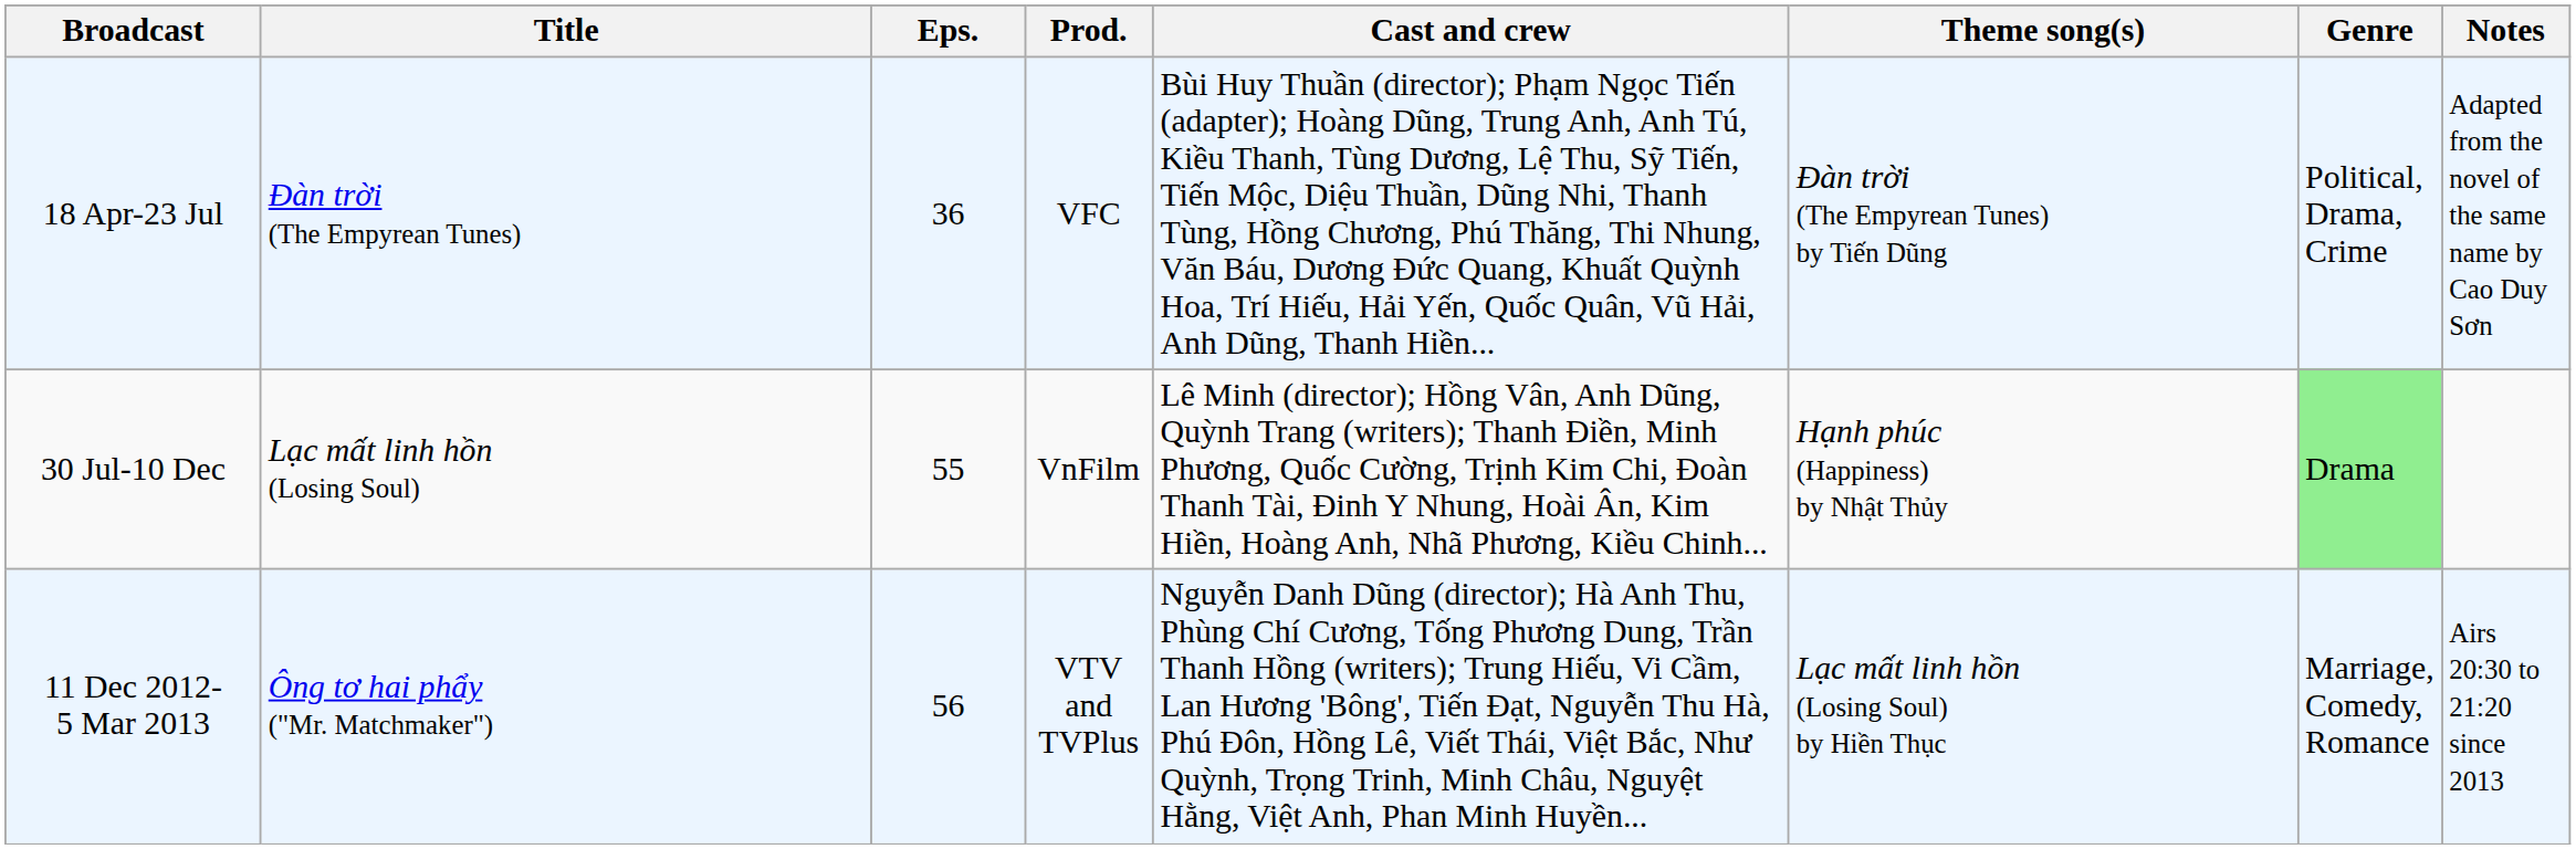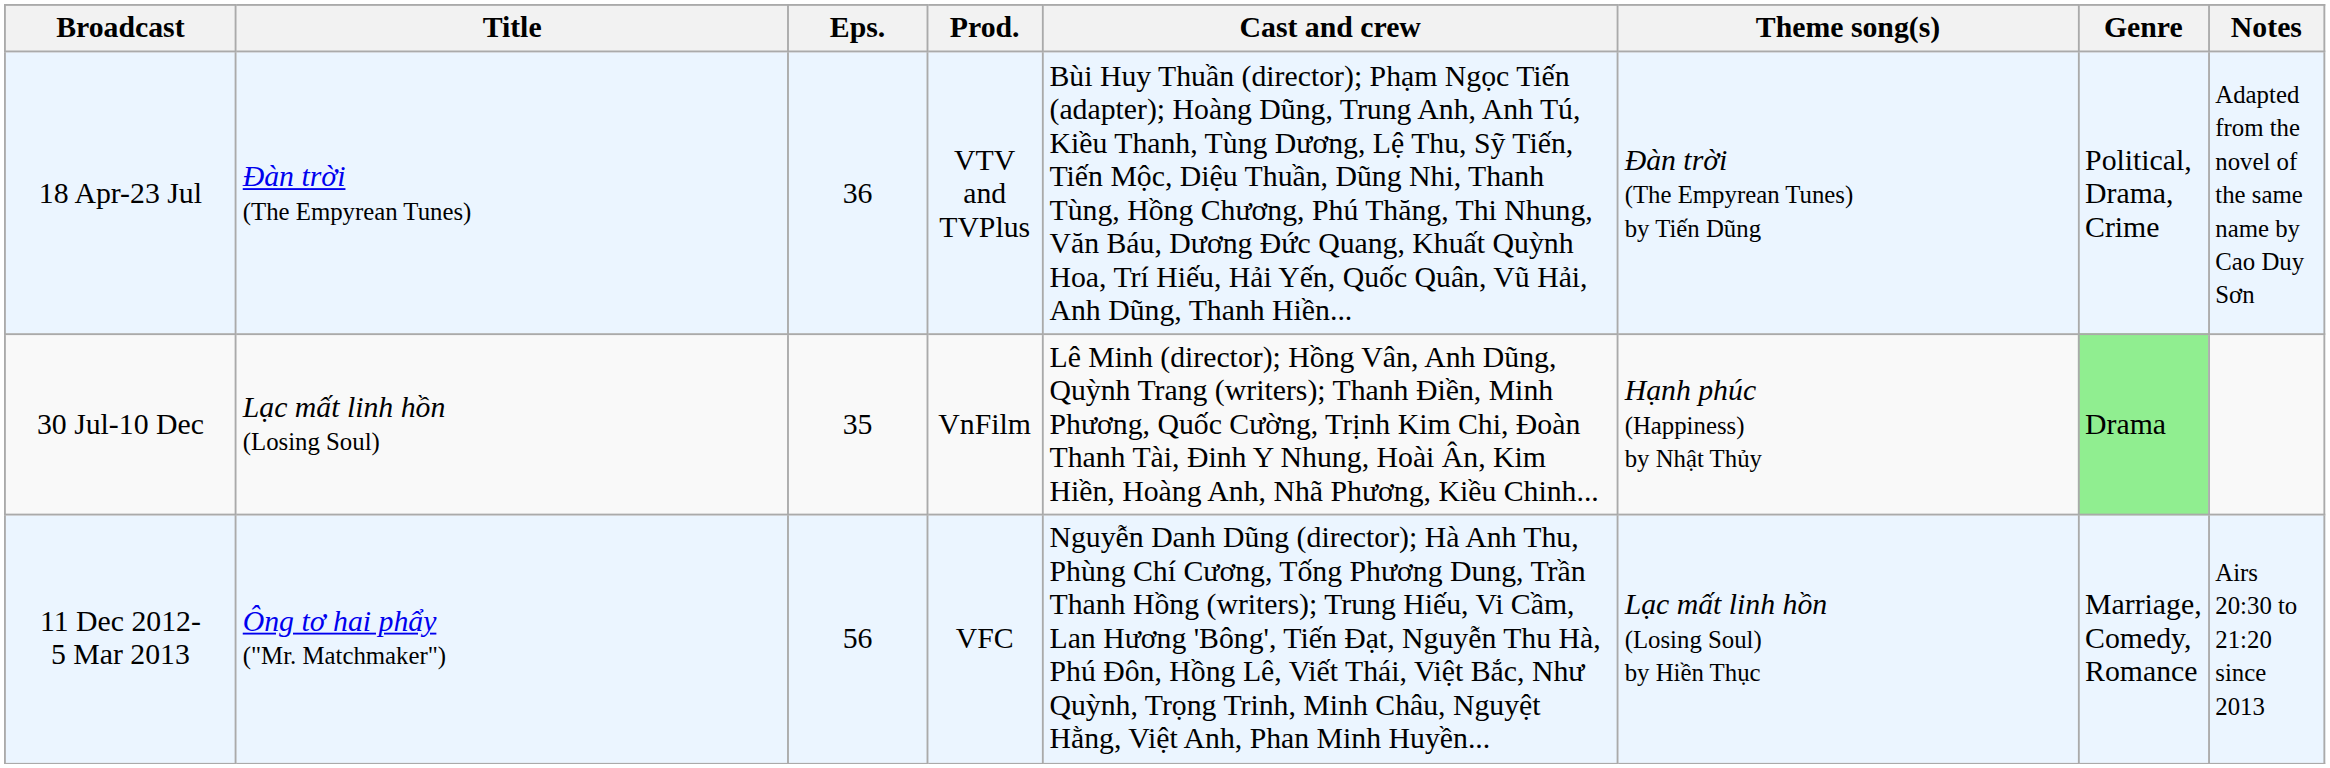18 Apr-23 Jul | Prod.: VFC -> VTV and TVPlus
30 Jul-10 Dec | Eps.: 55 -> 35
11 Dec 2012- 5 Mar 2013 | Prod.: VTV and TVPlus -> VFC
